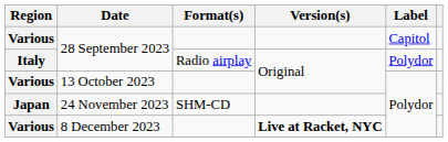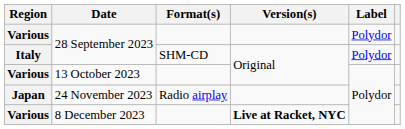Various / 28 September 2023 | Label: Capitol -> Polydor
Italy / 28 September 2023 | Format(s): Radio airplay -> SHM-CD
24 November 2023 | Format(s): SHM-CD -> Radio airplay
